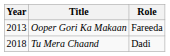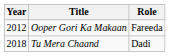Ooper Gori Ka Makaan | Year: 2013 -> 2012
